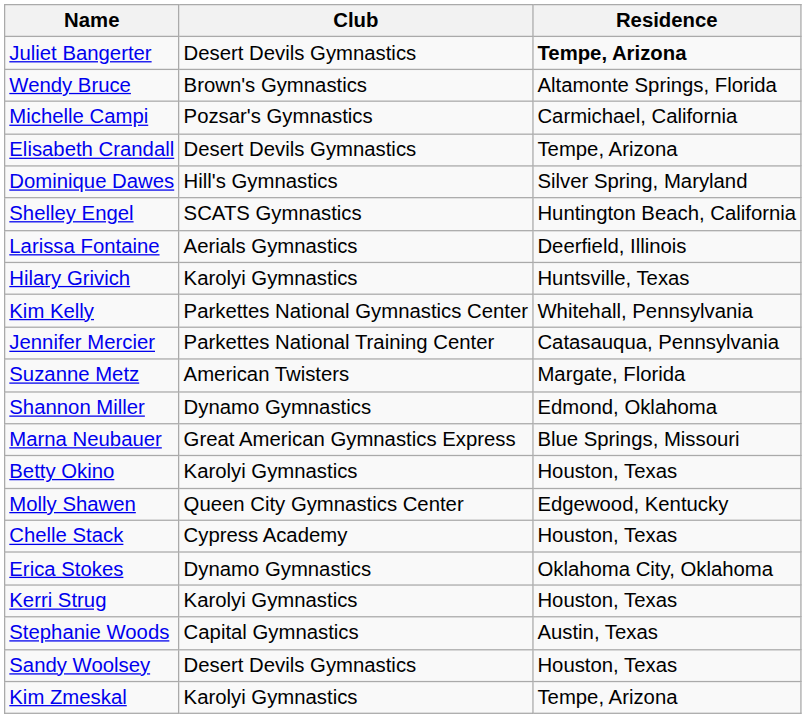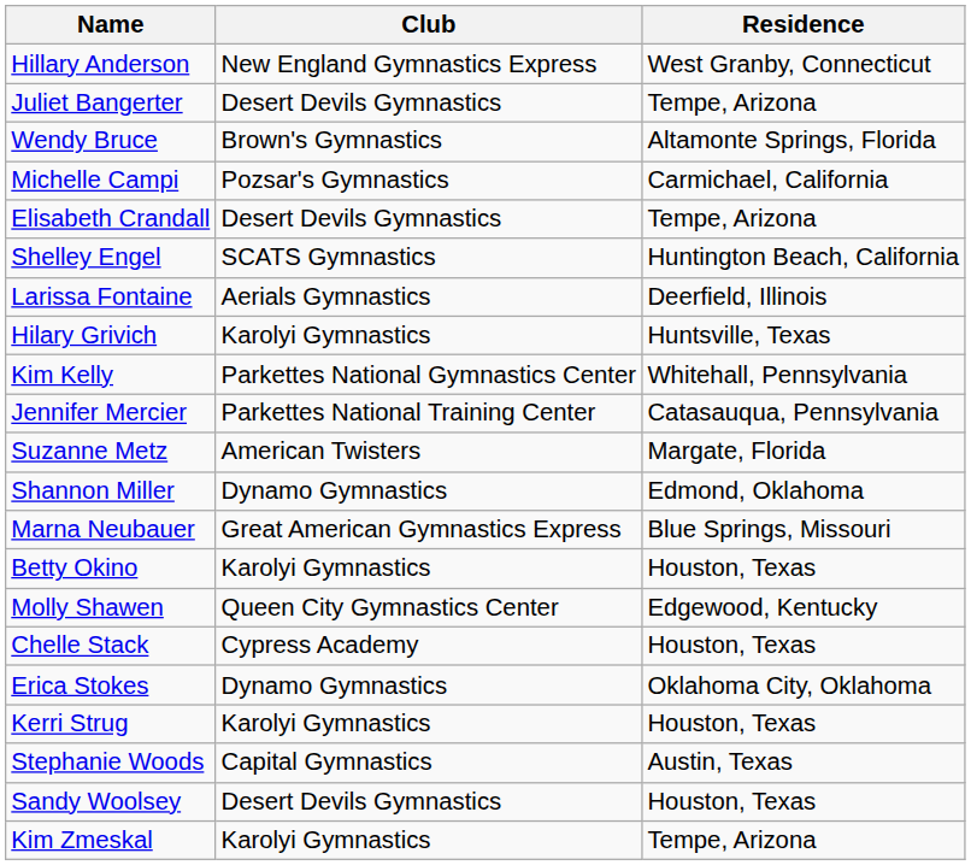+ row: Hillary Anderson | New England Gymnastics Express | West Granby, Connecticut
Juliet Bangerter | Residence: bold -> normal
- row: Dominique Dawes | Hill's Gymnastics | Silver Spring, Maryland
